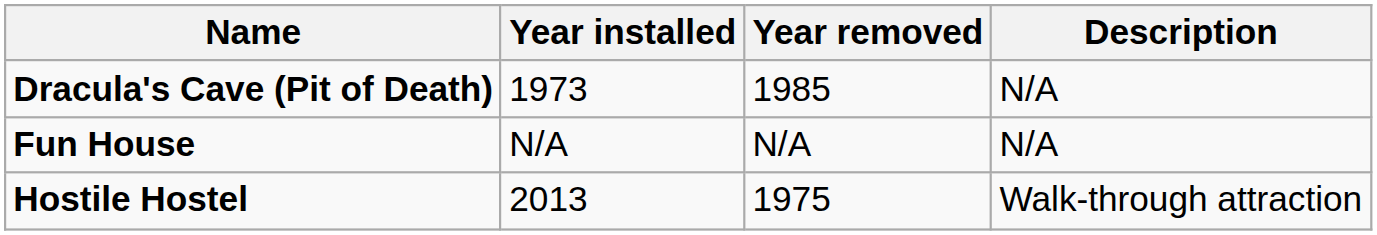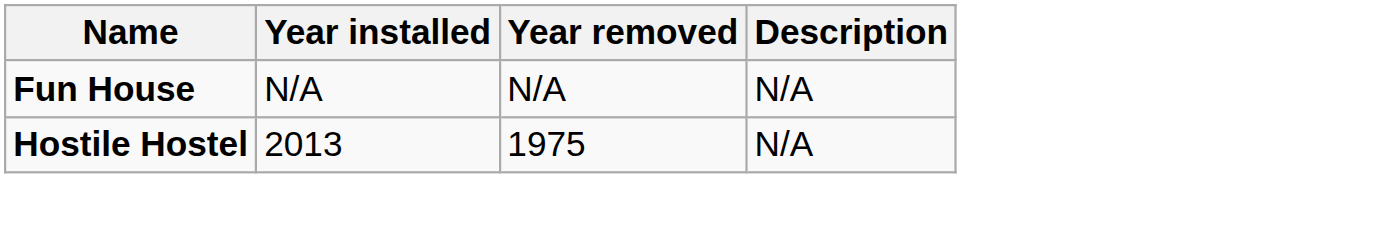- row: Dracula's Cave (Pit of Death) | 1973 | 1985 | N/A
Hostile Hostel | Description: Walk-through attraction -> N/A
